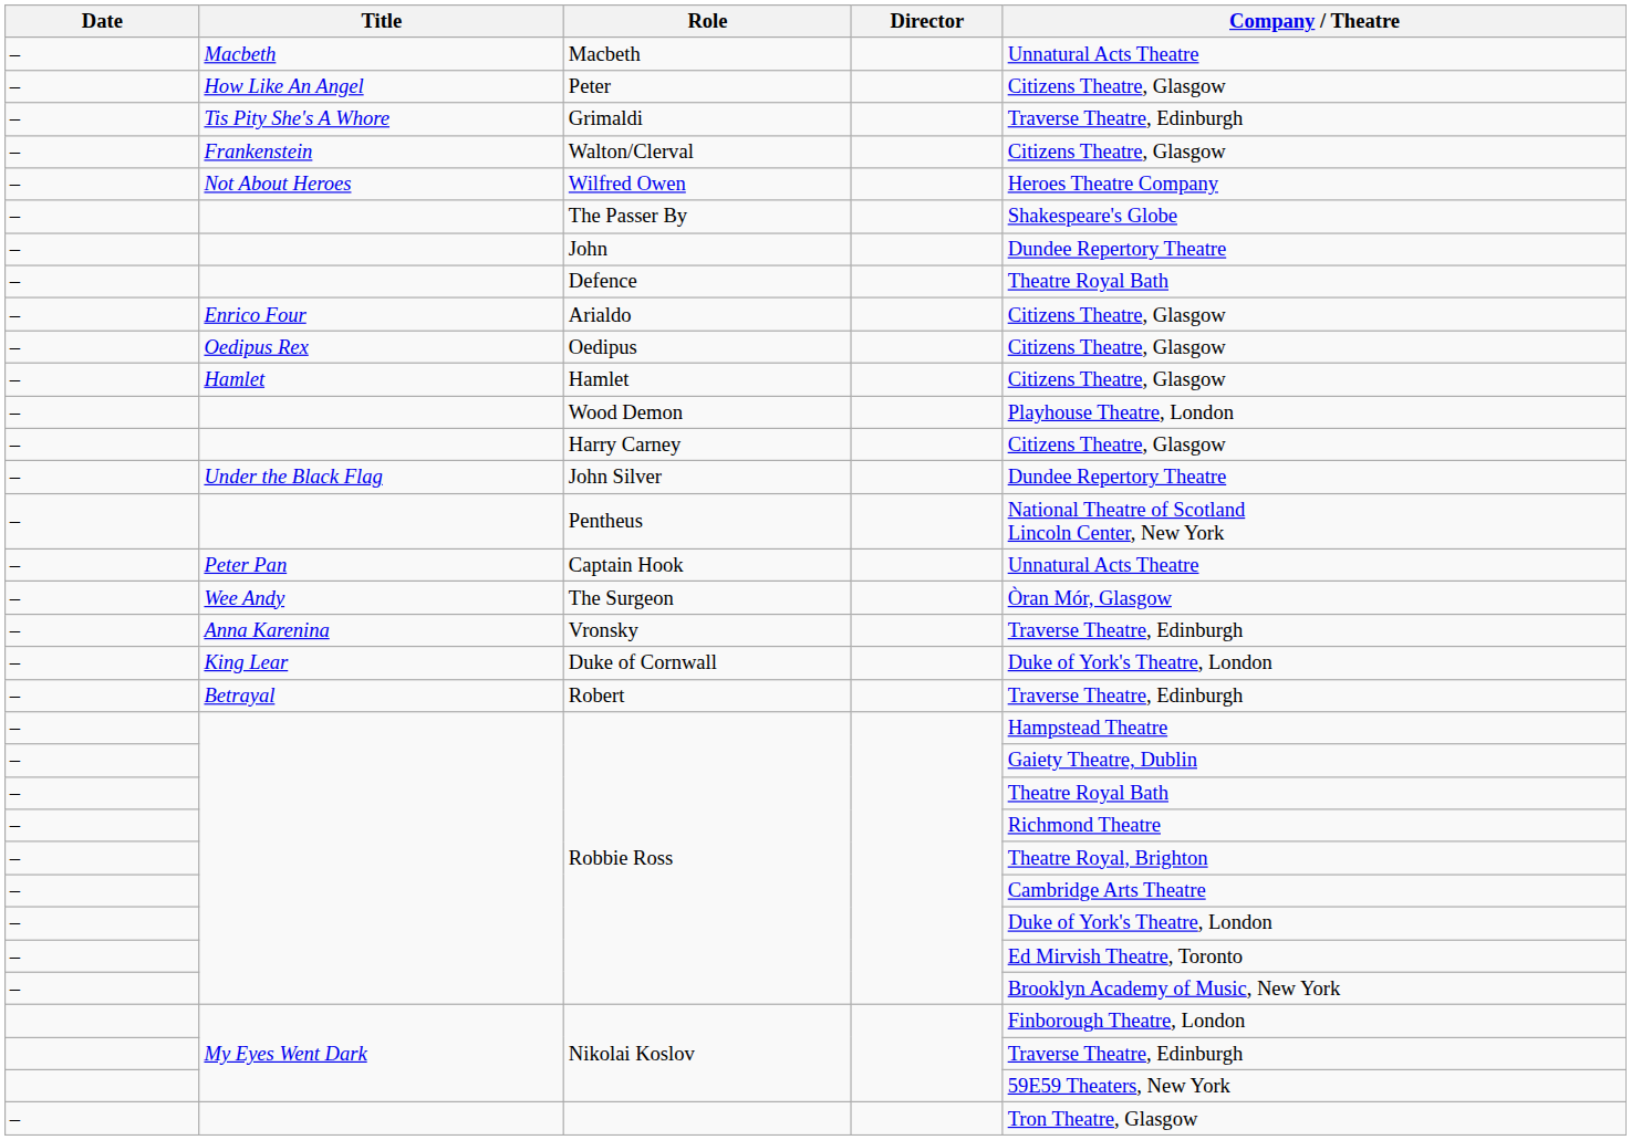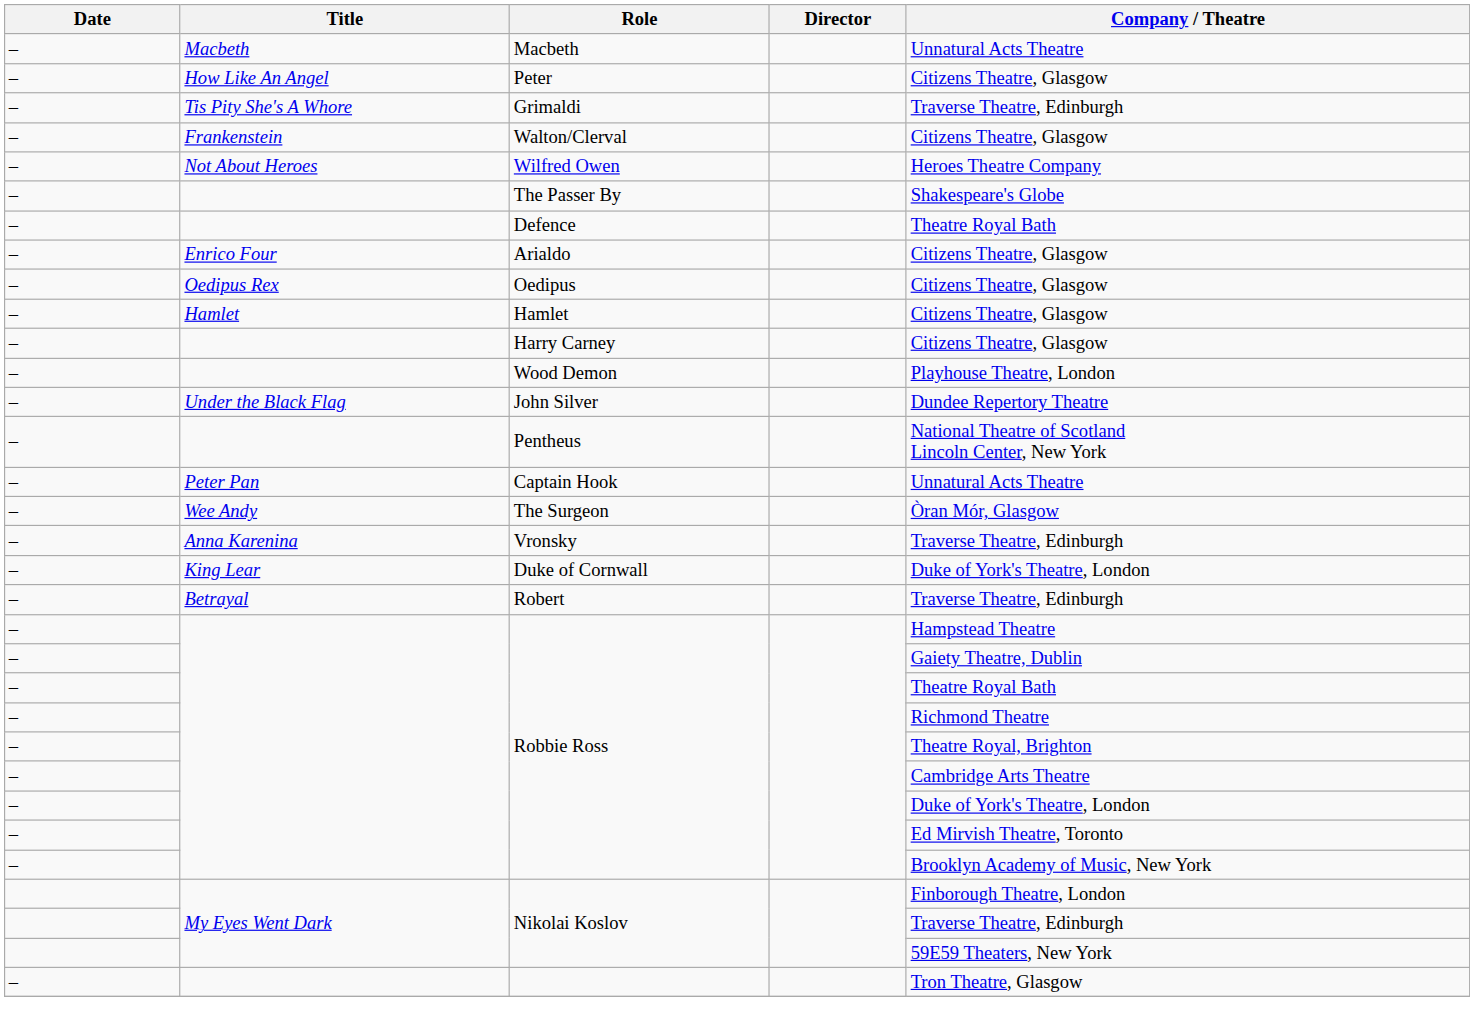- row: – | John | Dundee Repertory Theatre
rows swapped: Wood Demon <-> Harry Carney
